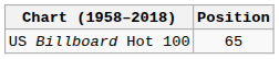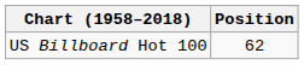US Billboard Hot 100 | Position: 65 -> 62
